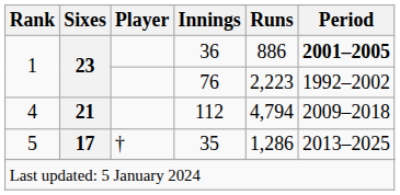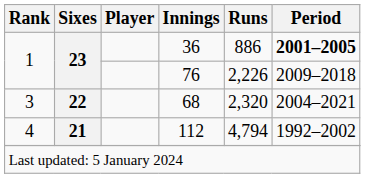76 | Runs: 2,223 -> 2,226
76 | Period: 1992–2002 -> 2009–2018
+ row: 3 | 22 | 68 | 2,320 | 2004–2021
112 | Period: 2009–2018 -> 1992–2002
- row: 5 | 17 | † | 35 | 1,286 | 2013–2025
